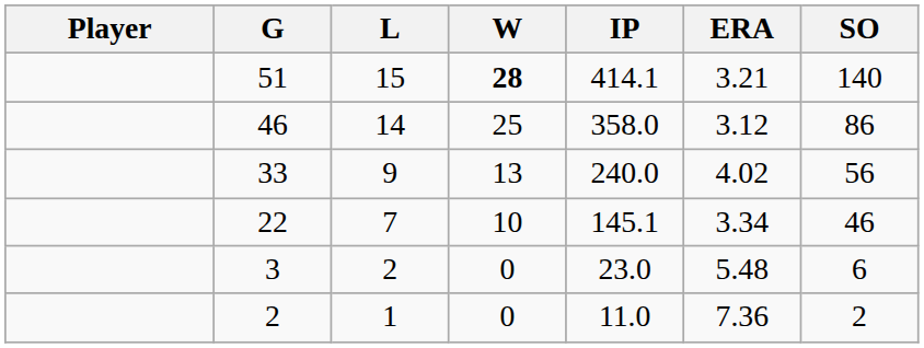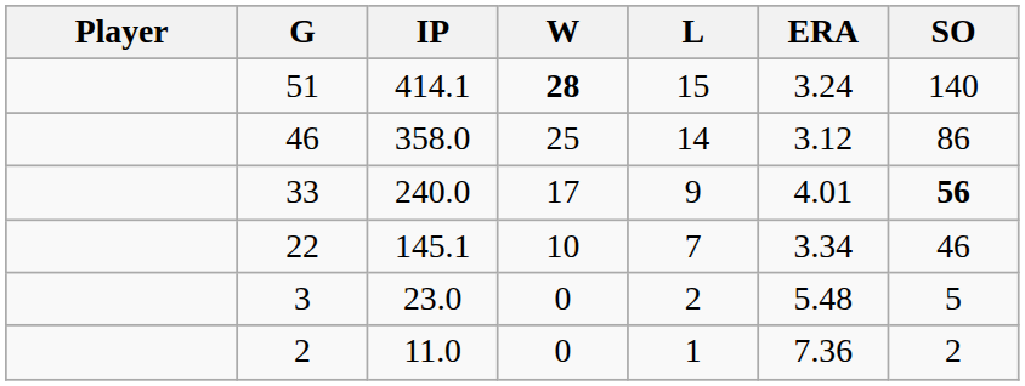columns swapped: IP <-> L
51 | ERA: 3.21 -> 3.24
33 | W: 13 -> 17
33 | ERA: 4.02 -> 4.01
33 | SO: normal -> bold
3 | SO: 6 -> 5
